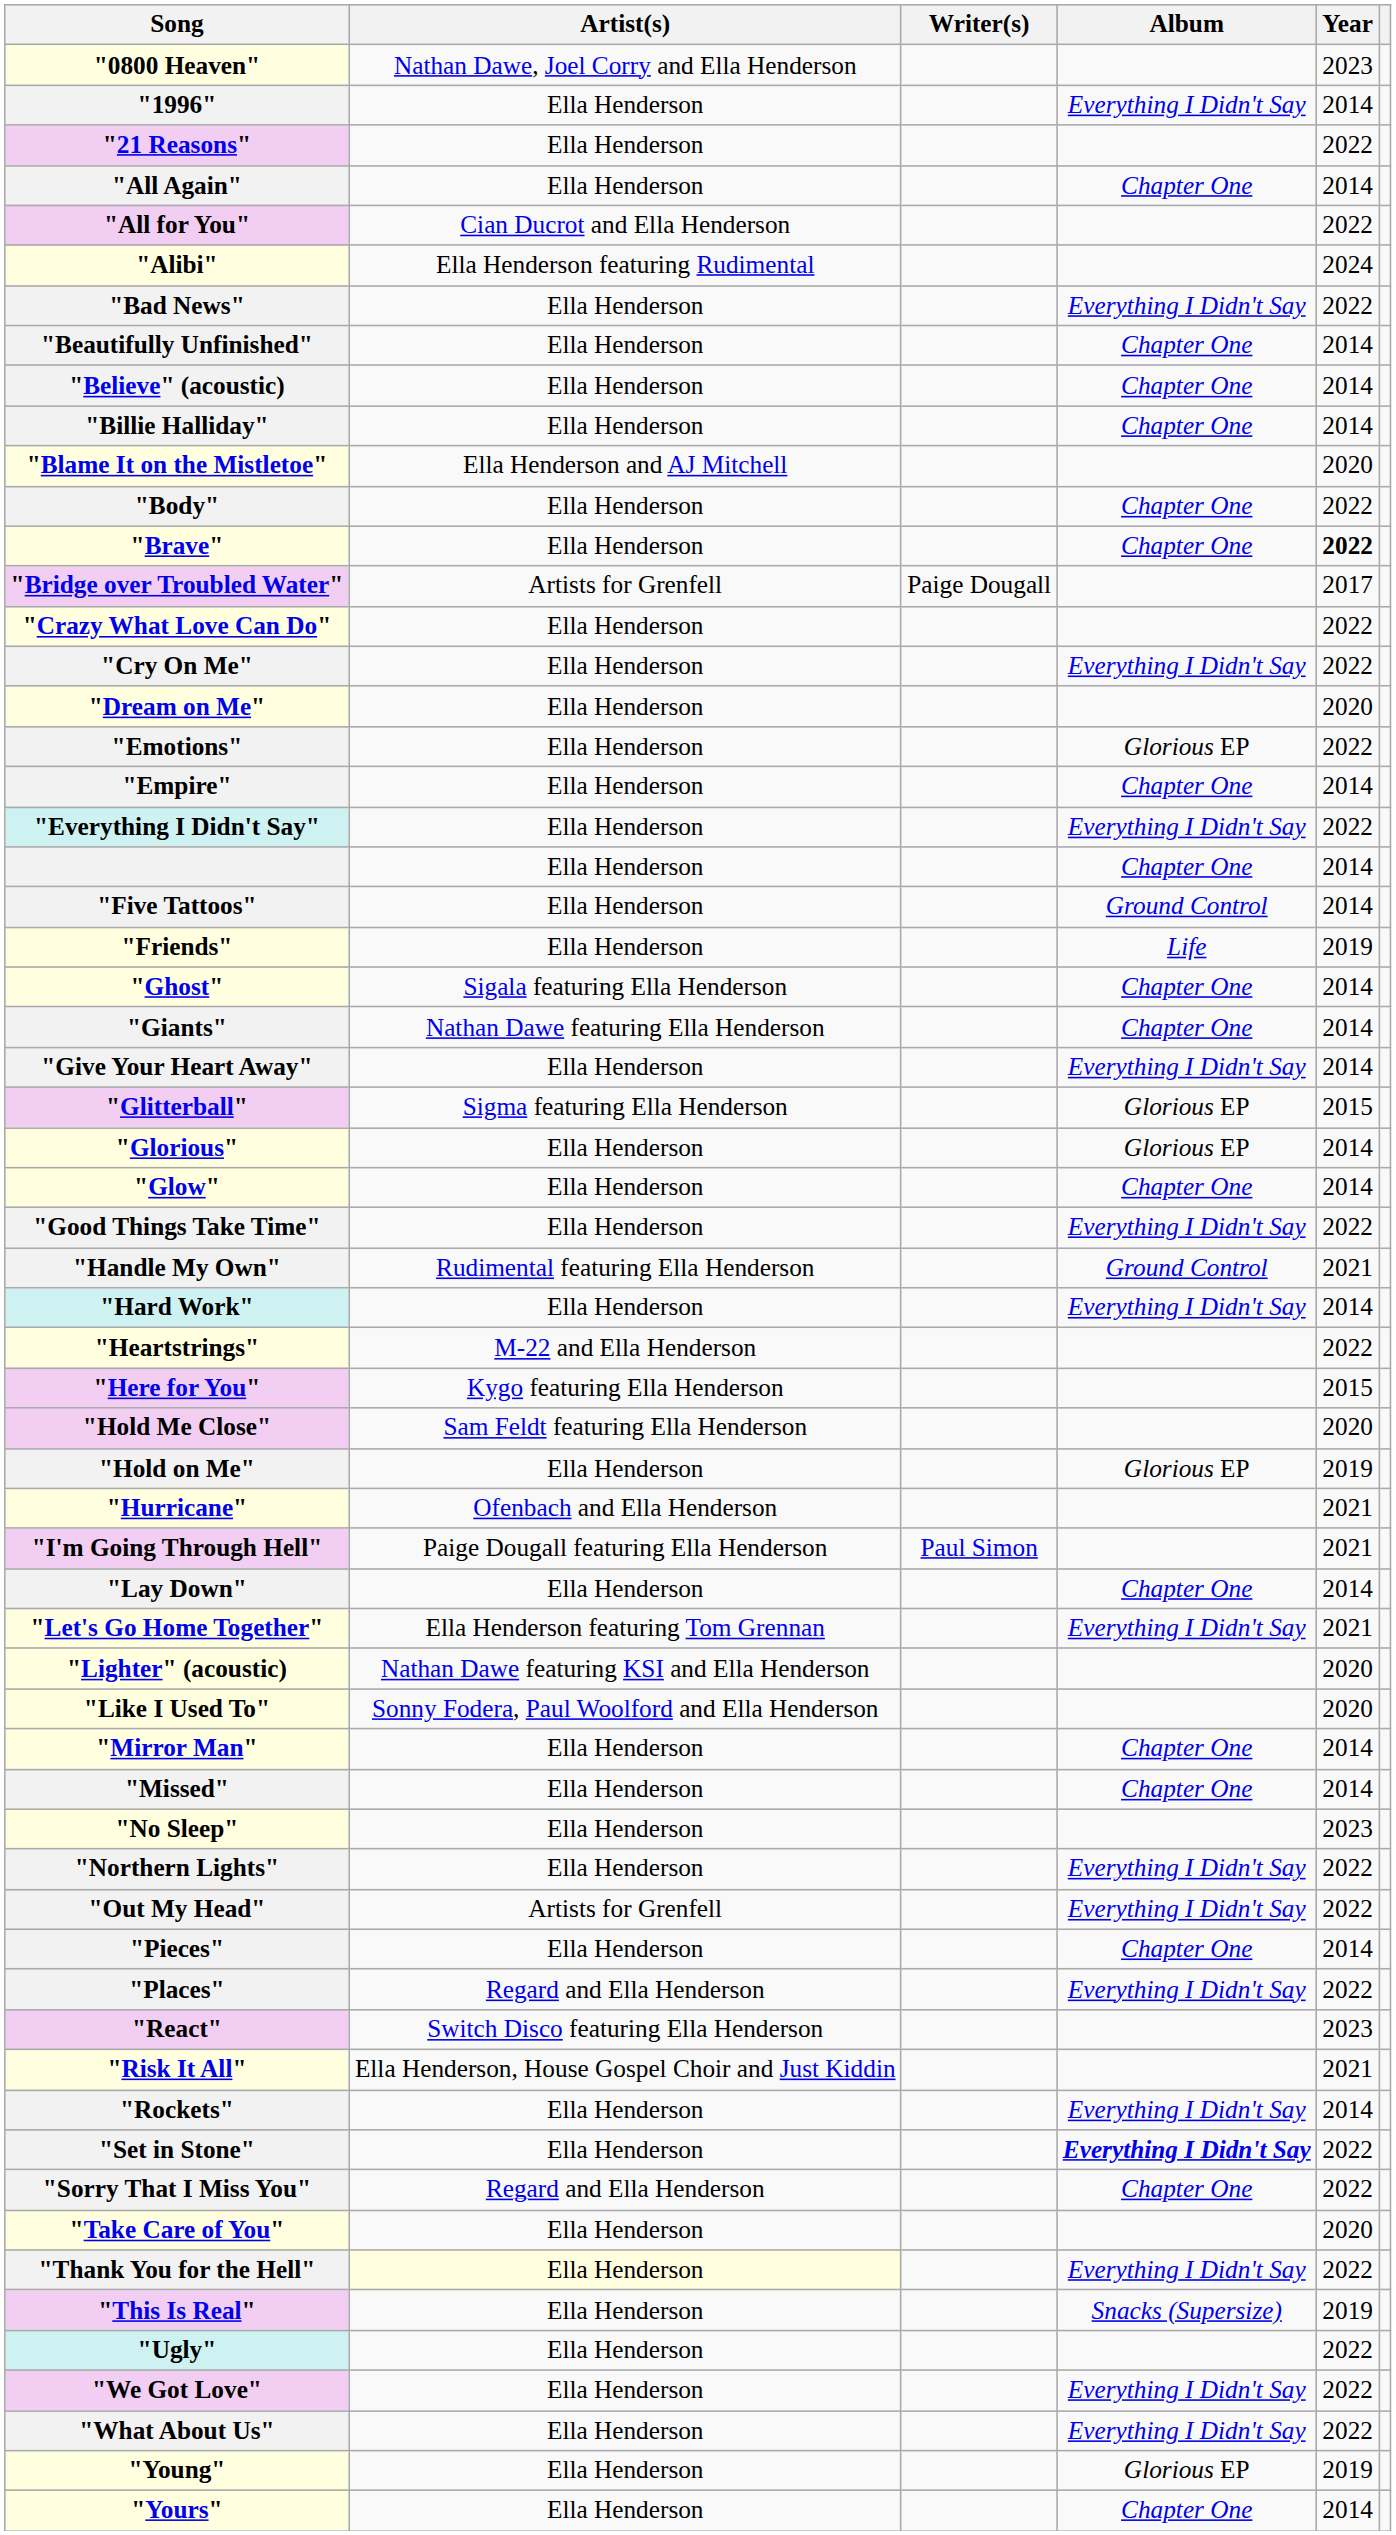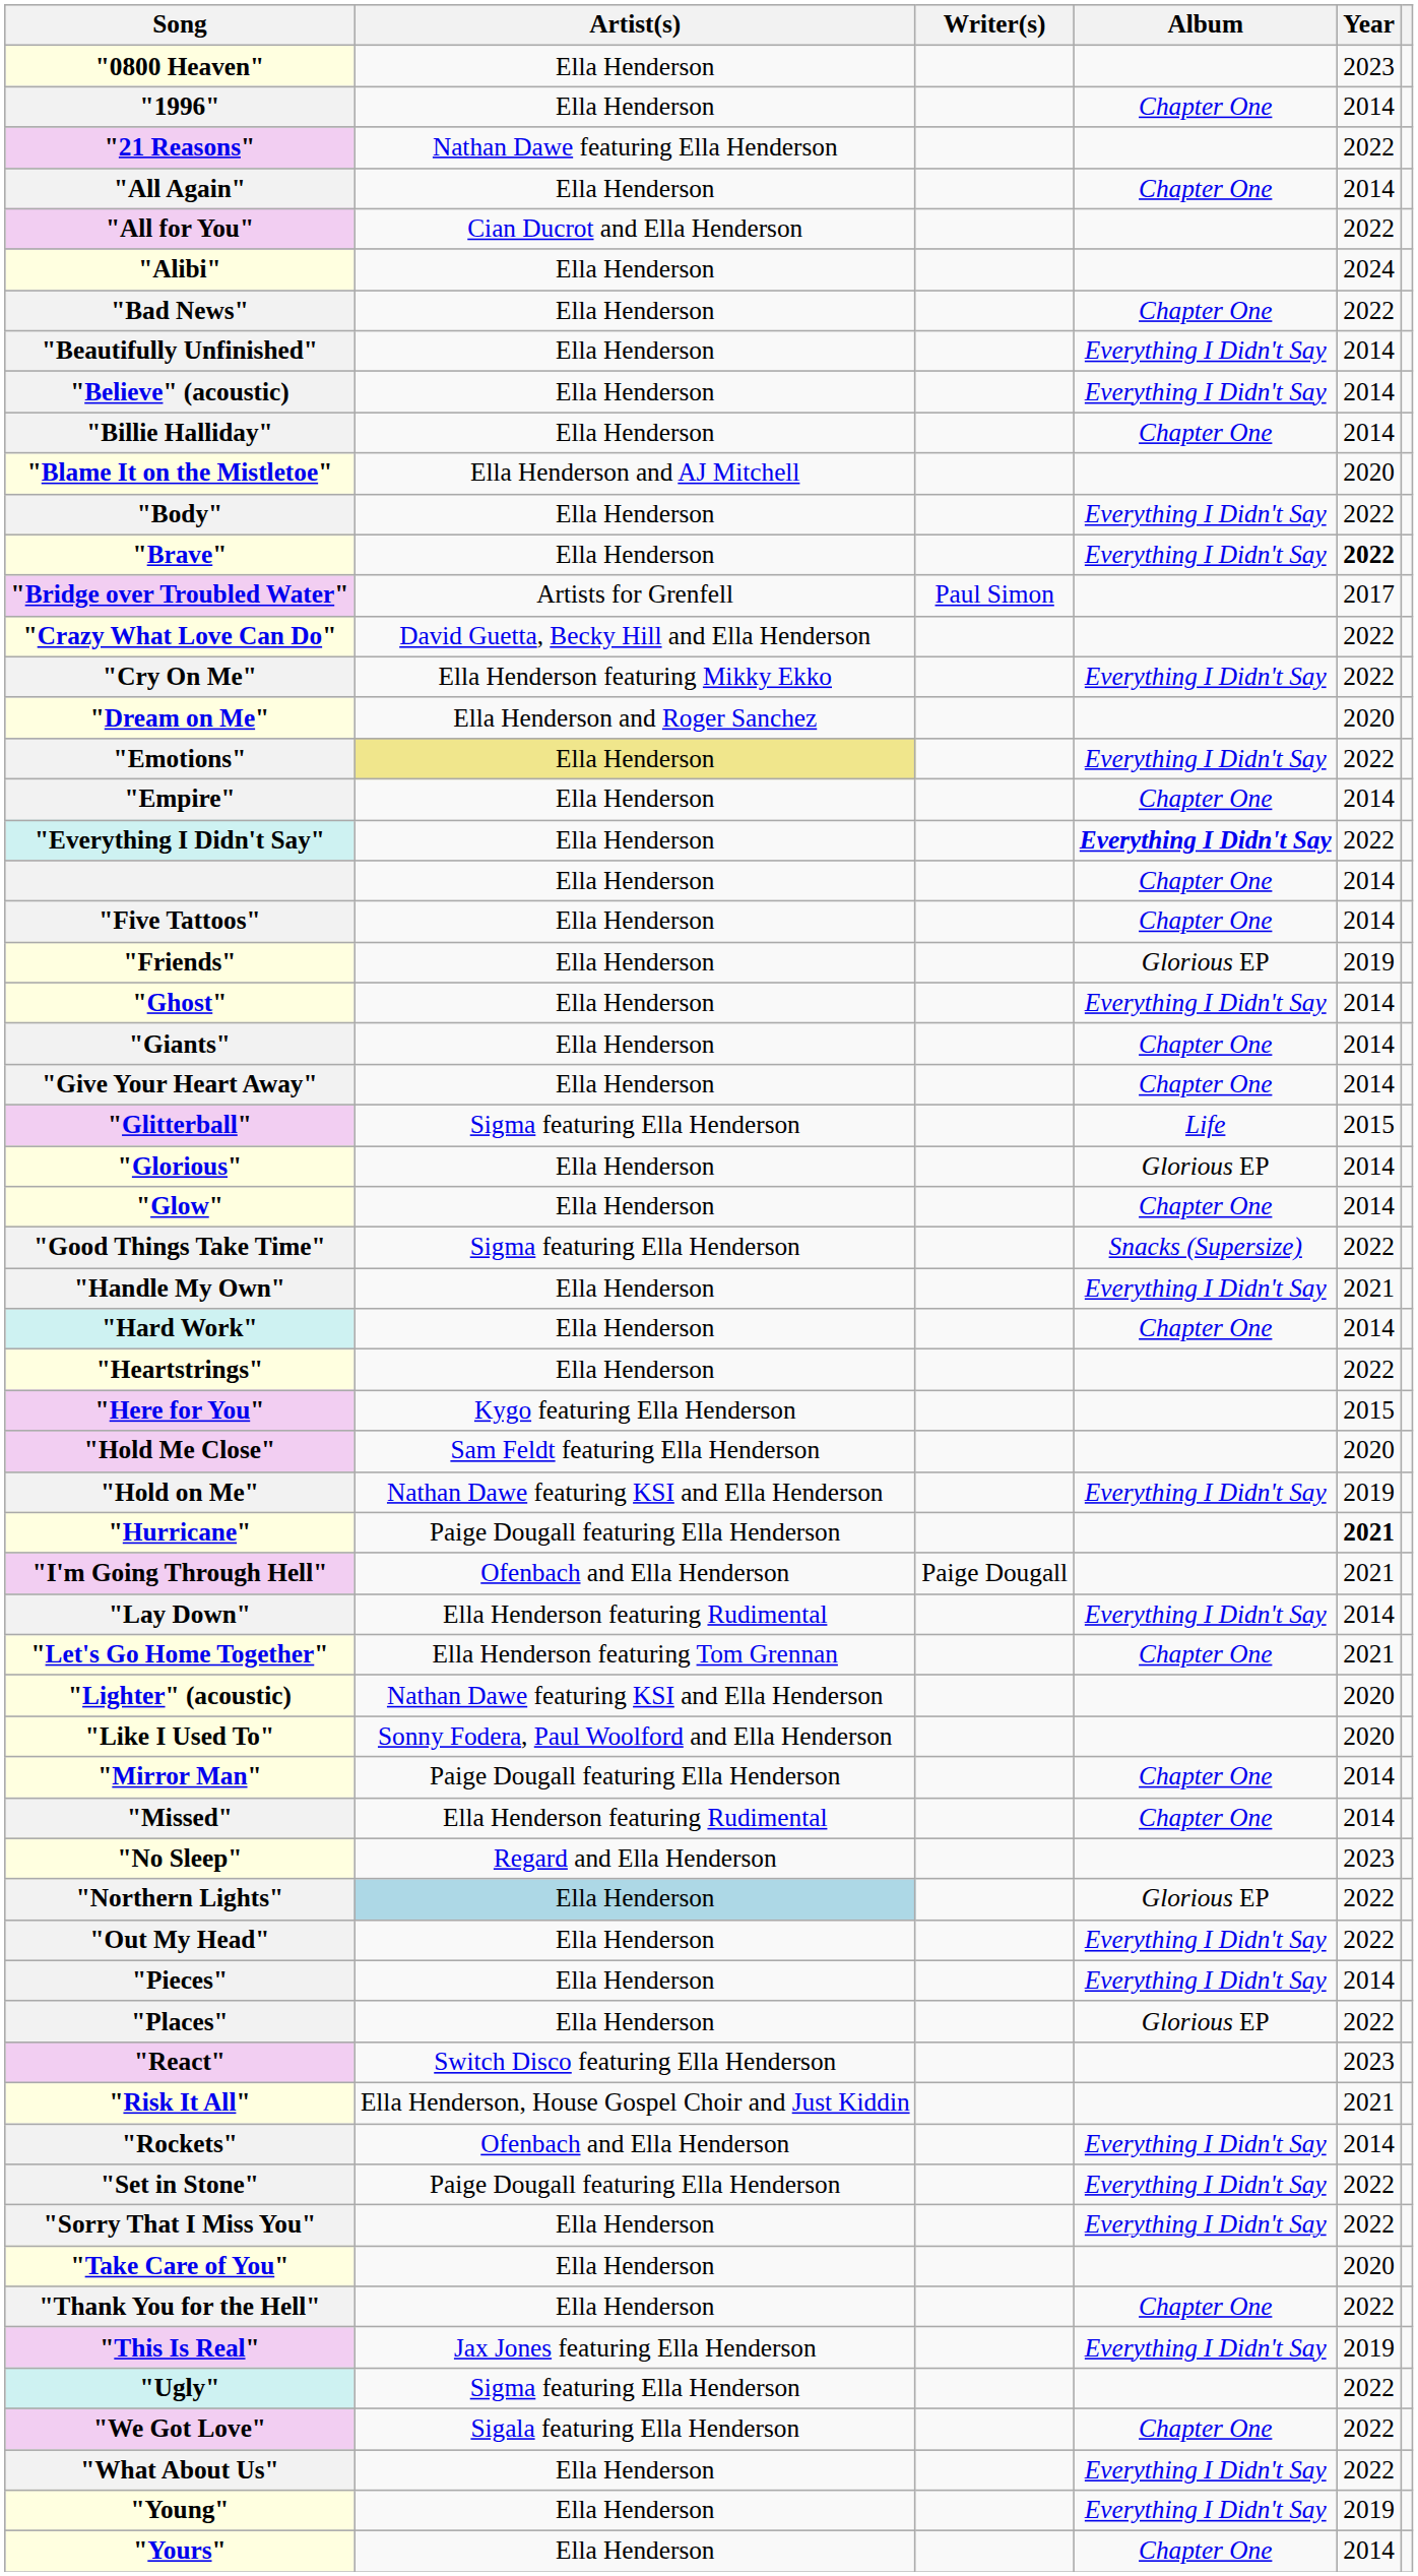"0800 Heaven" | Artist(s): Nathan Dawe, Joel Corry and Ella Henderson -> Ella Henderson
"1996" | Album: Everything I Didn't Say -> Chapter One
"21 Reasons" | Artist(s): Ella Henderson -> Nathan Dawe featuring Ella Henderson
"Alibi" | Artist(s): Ella Henderson featuring Rudimental -> Ella Henderson
"Bad News" | Album: Everything I Didn't Say -> Chapter One
"Beautifully Unfinished" | Album: Chapter One -> Everything I Didn't Say
"Believe" (acoustic) | Album: Chapter One -> Everything I Didn't Say
"Body" | Album: Chapter One -> Everything I Didn't Say
"Brave" | Album: Chapter One -> Everything I Didn't Say
"Bridge over Troubled Water" | Writer(s): Paige Dougall -> Paul Simon
"Crazy What Love Can Do" | Artist(s): Ella Henderson -> David Guetta, Becky Hill and Ella Henderson
"Cry On Me" | Artist(s): Ella Henderson -> Ella Henderson featuring Mikky Ekko
"Dream on Me" | Artist(s): Ella Henderson -> Ella Henderson and Roger Sanchez
"Emotions" | Artist(s): no background -> khaki background
"Emotions" | Album: Glorious EP -> Everything I Didn't Say
"Everything I Didn't Say" | Album: normal -> bold
"Five Tattoos" | Album: Ground Control -> Chapter One
"Friends" | Album: Life -> Glorious EP
"Ghost" | Artist(s): Sigala featuring Ella Henderson -> Ella Henderson
"Ghost" | Album: Chapter One -> Everything I Didn't Say
"Giants" | Artist(s): Nathan Dawe featuring Ella Henderson -> Ella Henderson
"Give Your Heart Away" | Album: Everything I Didn't Say -> Chapter One
"Glitterball" | Album: Glorious EP -> Life
"Good Things Take Time" | Artist(s): Ella Henderson -> Sigma featuring Ella Henderson
"Good Things Take Time" | Album: Everything I Didn't Say -> Snacks (Supersize)
"Handle My Own" | Artist(s): Rudimental featuring Ella Henderson -> Ella Henderson
"Handle My Own" | Album: Ground Control -> Everything I Didn't Say
"Hard Work" | Album: Everything I Didn't Say -> Chapter One
"Heartstrings" | Artist(s): M-22 and Ella Henderson -> Ella Henderson
"Hold on Me" | Artist(s): Ella Henderson -> Nathan Dawe featuring KSI and Ella Henderson
"Hold on Me" | Album: Glorious EP -> Everything I Didn't Say
"Hurricane" | Artist(s): Ofenbach and Ella Henderson -> Paige Dougall featuring Ella Henderson
"Hurricane" | Year: normal -> bold
"I'm Going Through Hell" | Artist(s): Paige Dougall featuring Ella Henderson -> Ofenbach and Ella Henderson
"I'm Going Through Hell" | Writer(s): Paul Simon -> Paige Dougall
"Lay Down" | Artist(s): Ella Henderson -> Ella Henderson featuring Rudimental
"Lay Down" | Album: Chapter One -> Everything I Didn't Say
"Let's Go Home Together" | Album: Everything I Didn't Say -> Chapter One
"Mirror Man" | Artist(s): Ella Henderson -> Paige Dougall featuring Ella Henderson
"Missed" | Artist(s): Ella Henderson -> Ella Henderson featuring Rudimental
"No Sleep" | Artist(s): Ella Henderson -> Regard and Ella Henderson
"Northern Lights" | Artist(s): no background -> lightblue background
"Northern Lights" | Album: Everything I Didn't Say -> Glorious EP
"Out My Head" | Artist(s): Artists for Grenfell -> Ella Henderson
"Pieces" | Album: Chapter One -> Everything I Didn't Say
"Places" | Artist(s): Regard and Ella Henderson -> Ella Henderson
"Places" | Album: Everything I Didn't Say -> Glorious EP
"Rockets" | Artist(s): Ella Henderson -> Ofenbach and Ella Henderson
"Set in Stone" | Artist(s): Ella Henderson -> Paige Dougall featuring Ella Henderson
"Set in Stone" | Album: bold -> normal
"Sorry That I Miss You" | Artist(s): Regard and Ella Henderson -> Ella Henderson
"Sorry That I Miss You" | Album: Chapter One -> Everything I Didn't Say
"Thank You for the Hell" | Artist(s): lightyellow background -> no background
"Thank You for the Hell" | Album: Everything I Didn't Say -> Chapter One
"This Is Real" | Artist(s): Ella Henderson -> Jax Jones featuring Ella Henderson
"This Is Real" | Album: Snacks (Supersize) -> Everything I Didn't Say
"Ugly" | Artist(s): Ella Henderson -> Sigma featuring Ella Henderson
"We Got Love" | Artist(s): Ella Henderson -> Sigala featuring Ella Henderson
"We Got Love" | Album: Everything I Didn't Say -> Chapter One
"Young" | Album: Glorious EP -> Everything I Didn't Say
